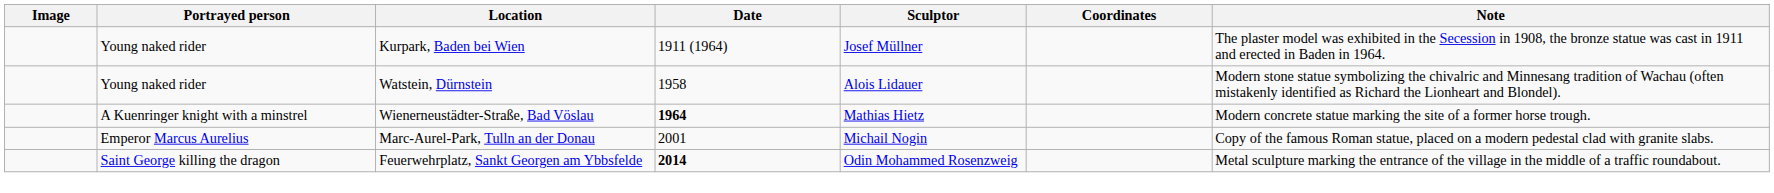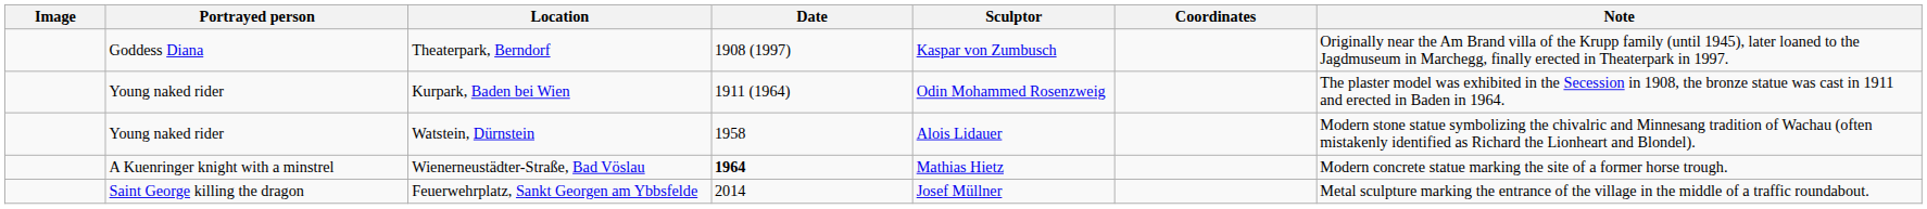+ row: Goddess Diana | Theaterpark, Berndorf | 1908 (1997) | Kaspar von Zumbusch | Originally near the Am Brand villa of the Krupp family (until 1945), later loaned to the Jagdmuseum in Marchegg, finally erected in Theaterpark in 1997.
Kurpark, Baden bei Wien | Sculptor: Josef Müllner -> Odin Mohammed Rosenzweig
- row: Emperor Marcus Aurelius | Marc-Aurel-Park, Tulln an der Donau | 2001 | Michail Nogin | Copy of the famous Roman statue, placed on a modern pedestal clad with granite slabs.
Feuerwehrplatz, Sankt Georgen am Ybbsfelde | Date: bold -> normal
Feuerwehrplatz, Sankt Georgen am Ybbsfelde | Sculptor: Odin Mohammed Rosenzweig -> Josef Müllner
